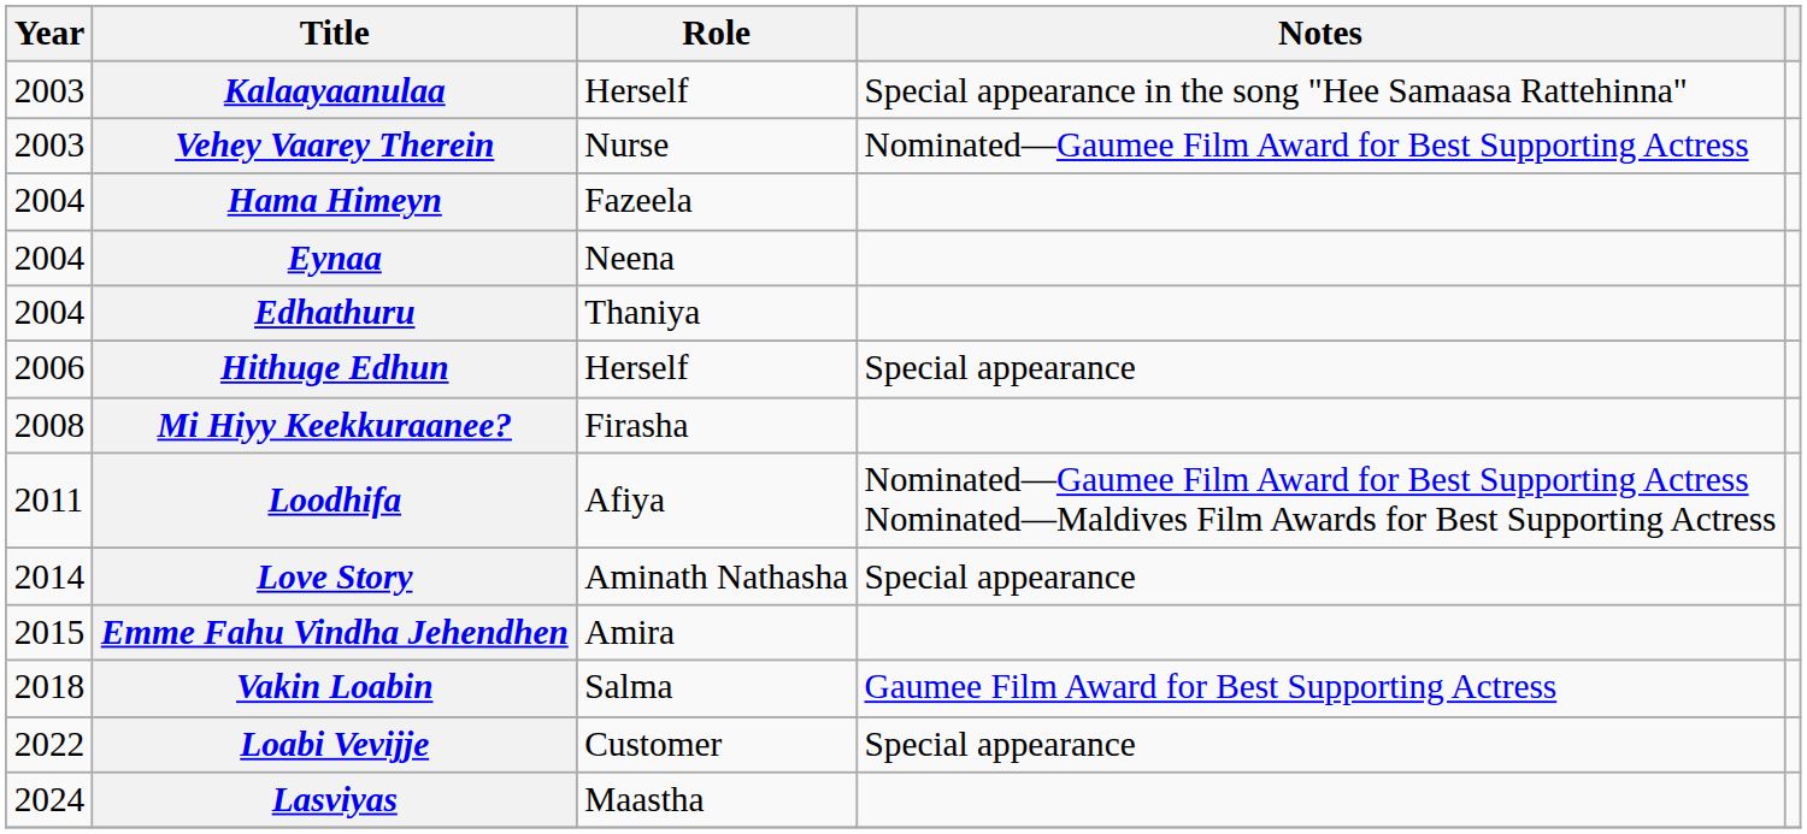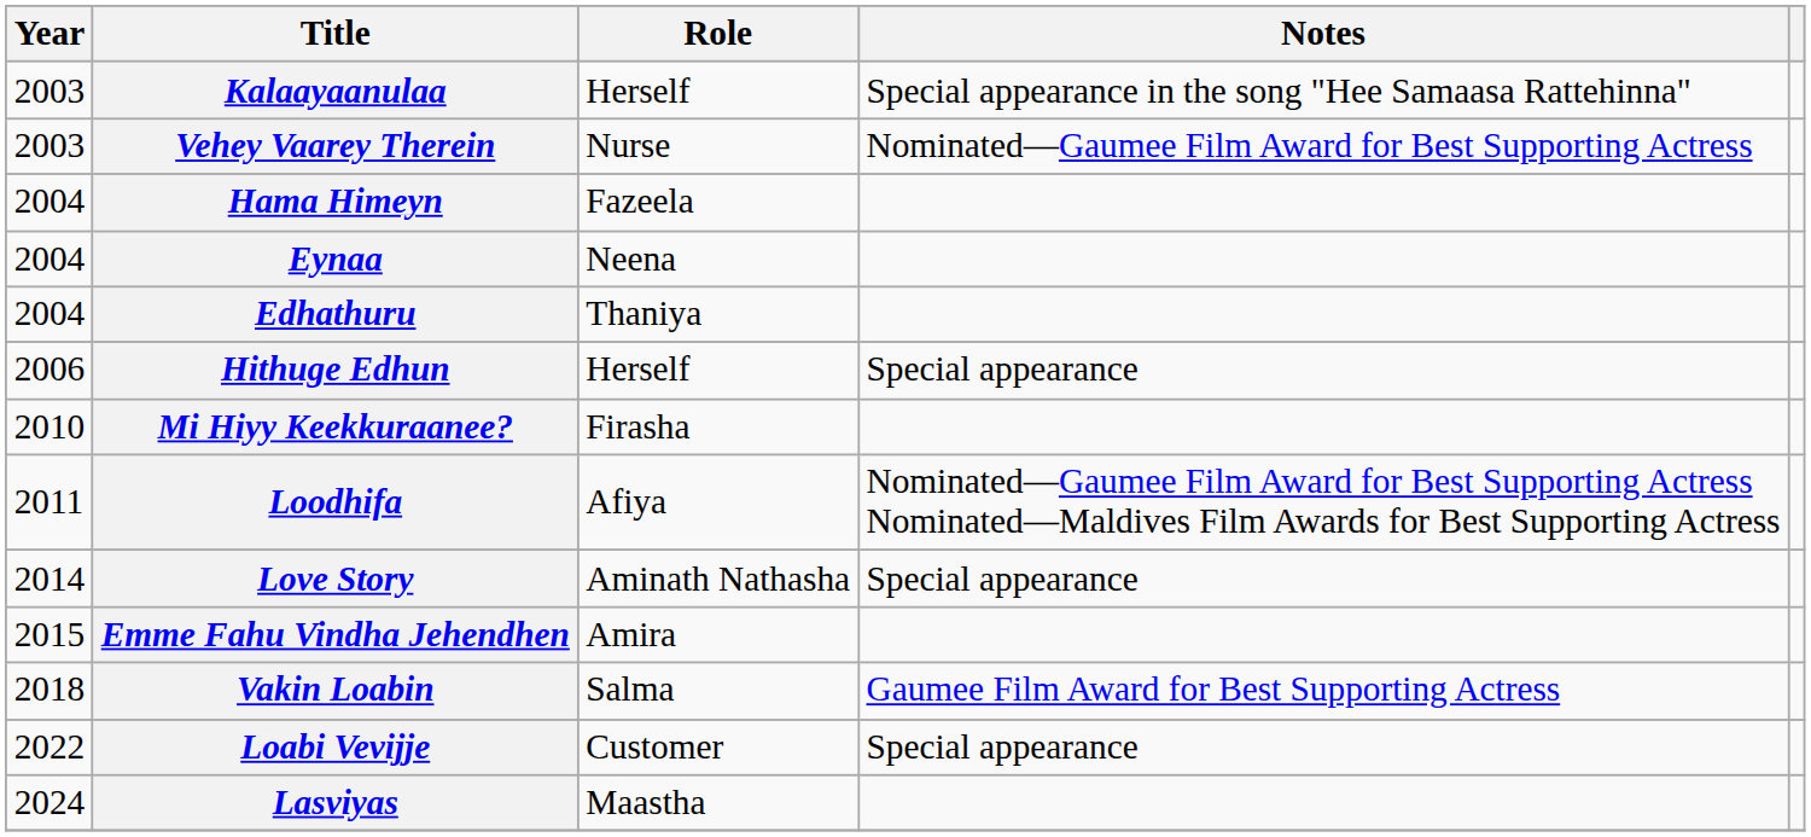Mi Hiyy Keekkuraanee? | Year: 2008 -> 2010
